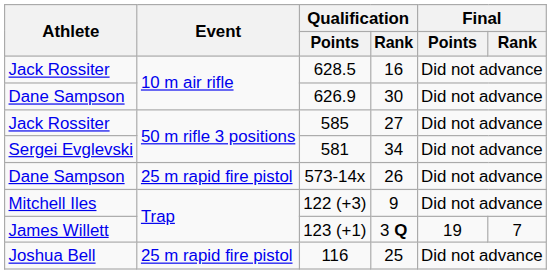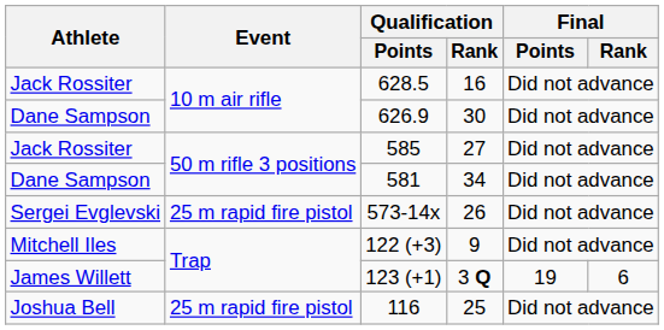581 | Athlete: Sergei Evglevski -> Dane Sampson
573-14x | Athlete: Dane Sampson -> Sergei Evglevski
123 (+1) | Final / Rank: 7 -> 6
